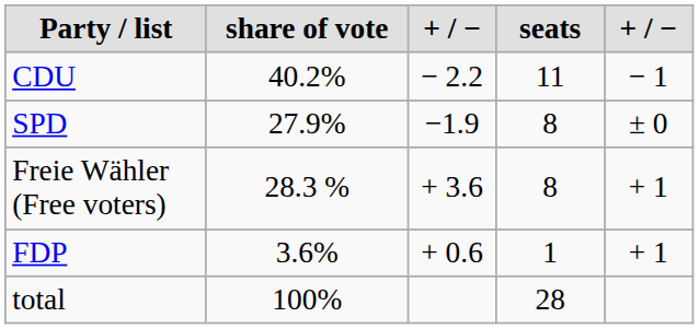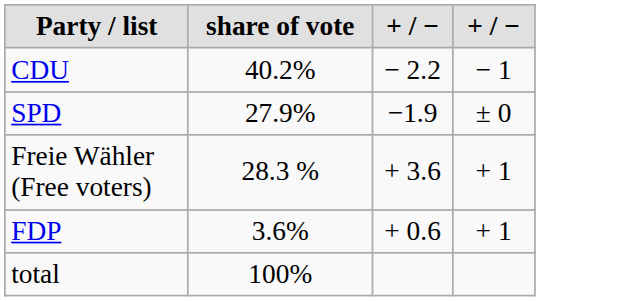- column: seats | 11 | 8 | 8 | 1 | 28
